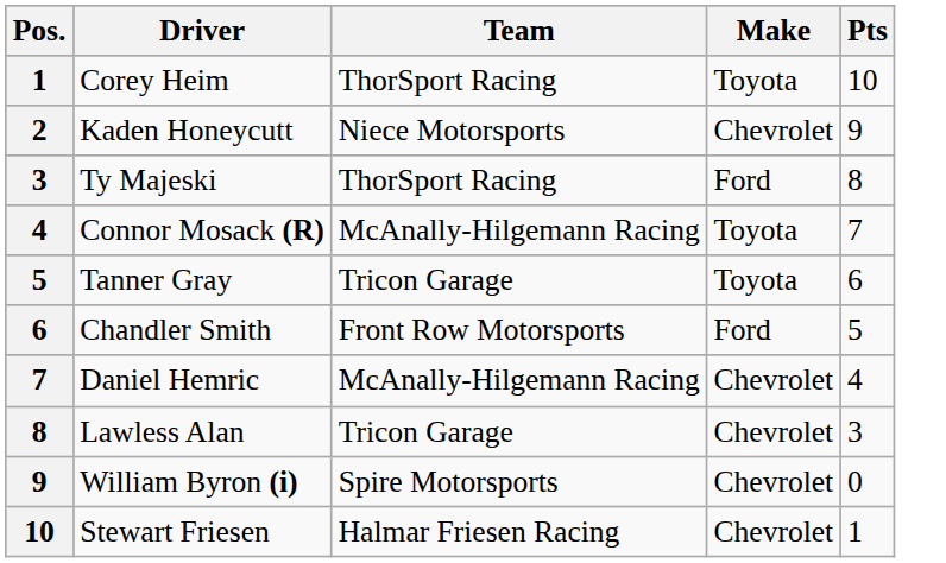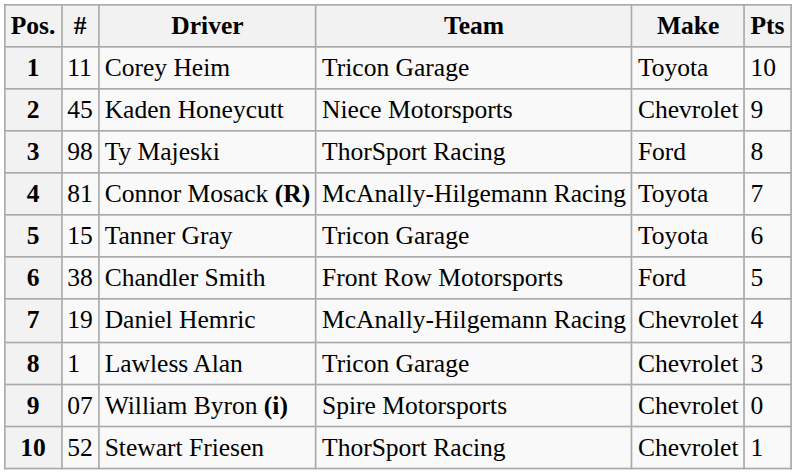+ column: # | 11 | 45 | 98 | 81 | 15 | 38 | 19 | 1 | 07 | 52
Corey Heim | Team: ThorSport Racing -> Tricon Garage
Stewart Friesen | Team: Halmar Friesen Racing -> ThorSport Racing
